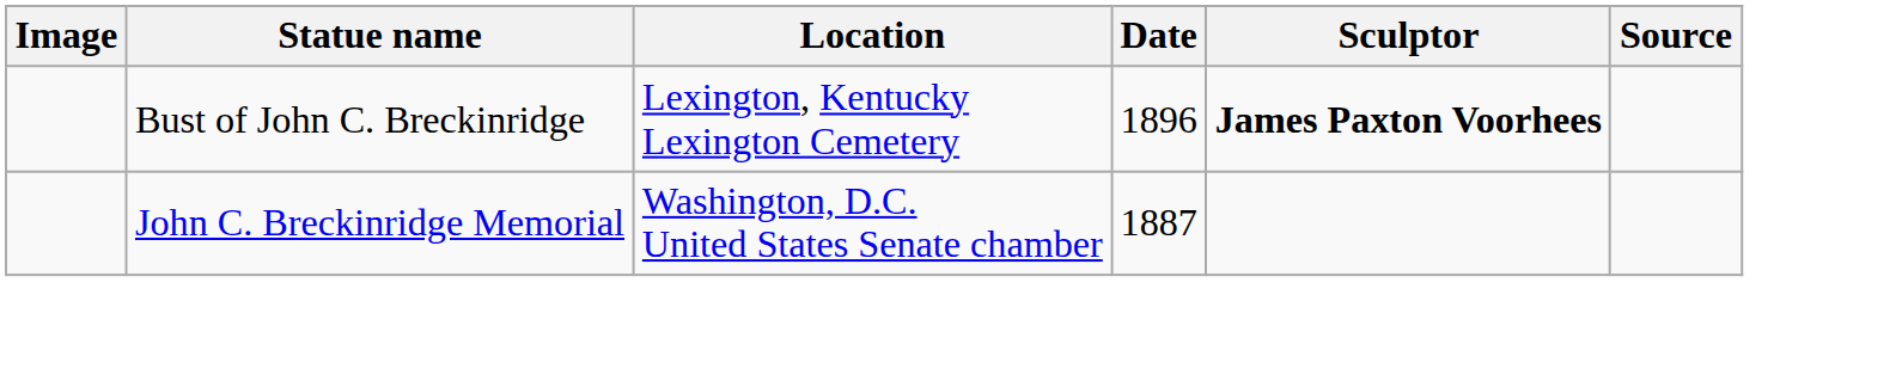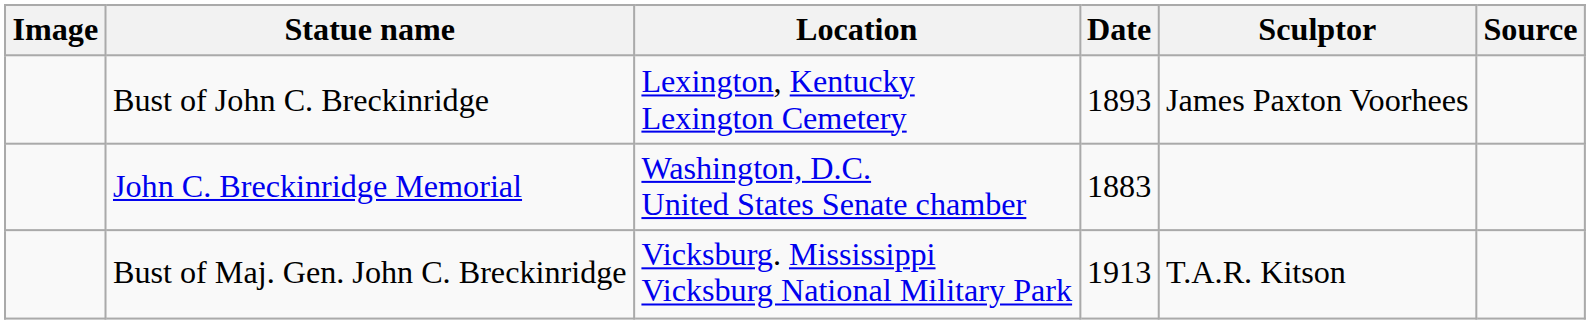Bust of John C. Breckinridge | Date: 1896 -> 1893
Bust of John C. Breckinridge | Sculptor: bold -> normal
John C. Breckinridge Memorial | Date: 1887 -> 1883
+ row: Bust of Maj. Gen. John C. Breckinridge | Vicksburg. Mississippi Vicksburg National Military Park | 1913 | T.A.R. Kitson
